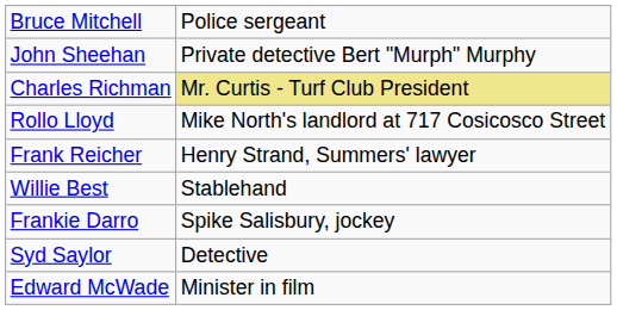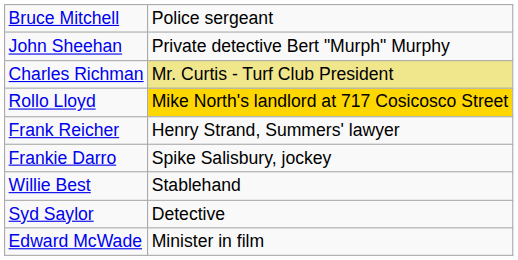Rollo Lloyd | column 2: no background -> gold background
rows swapped: Willie Best <-> Frankie Darro
